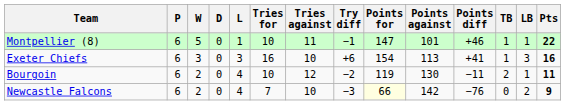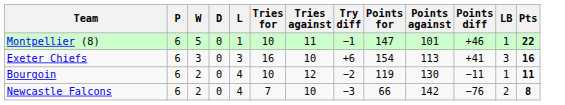- column: TB | 1 | 1 | 2 | 0
Newcastle Falcons | Points for: lightyellow background -> no background
Newcastle Falcons | Pts: 9 -> 8
